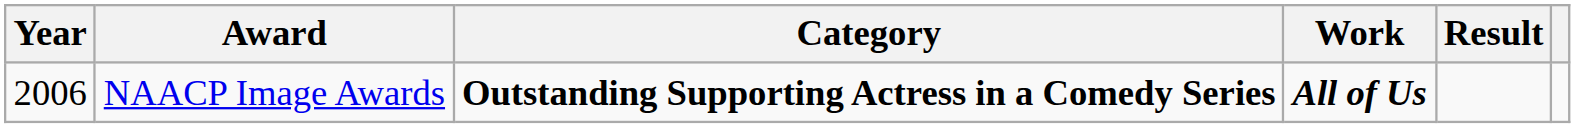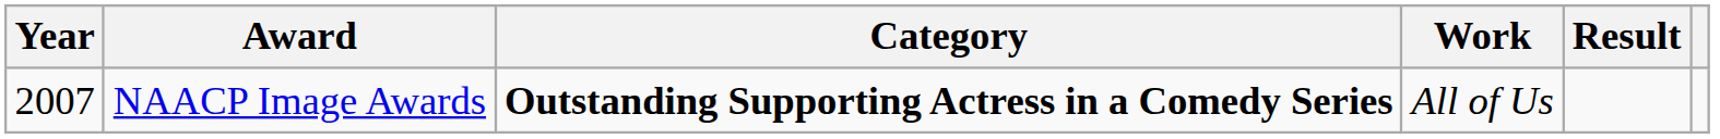NAACP Image Awards | Year: 2006 -> 2007
NAACP Image Awards | Work: bold -> normal
